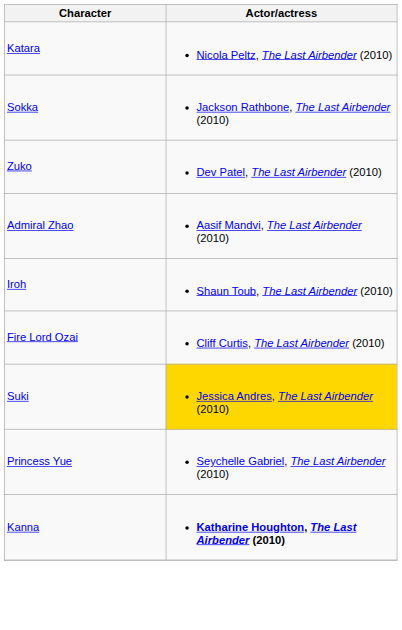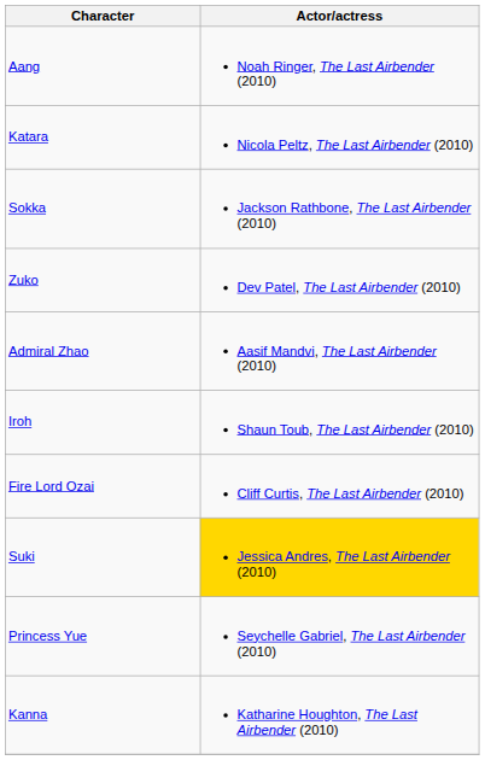+ row: Aang | Noah Ringer, The Last Airbender (2010)
Kanna | Actor/actress: bold -> normal
